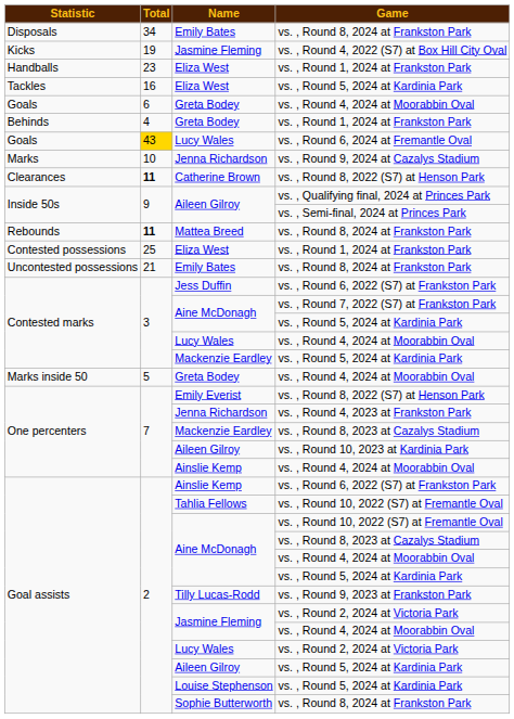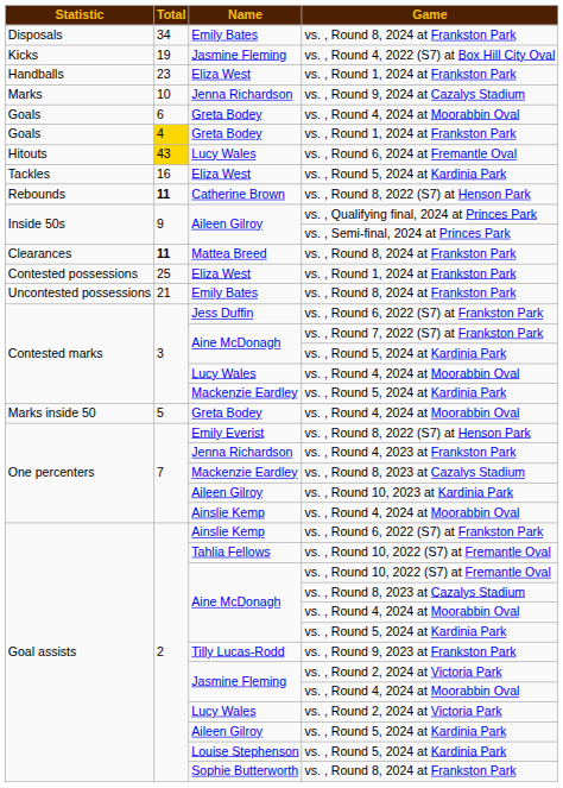rows swapped: Jenna Richardson / vs. , Round 9, 2024 at Cazalys Stadium <-> Eliza West / vs. , Round 5, 2024 at Kardinia Park
Greta Bodey / vs. , Round 1, 2024 at Frankston Park | column 1: Behinds -> Goals
Greta Bodey / vs. , Round 1, 2024 at Frankston Park | column 2: no background -> gold background
Lucy Wales / vs. , Round 6, 2024 at Fremantle Oval | column 1: Goals -> Hitouts
Catherine Brown | column 1: Clearances -> Rebounds
Mattea Breed | column 1: Rebounds -> Clearances
